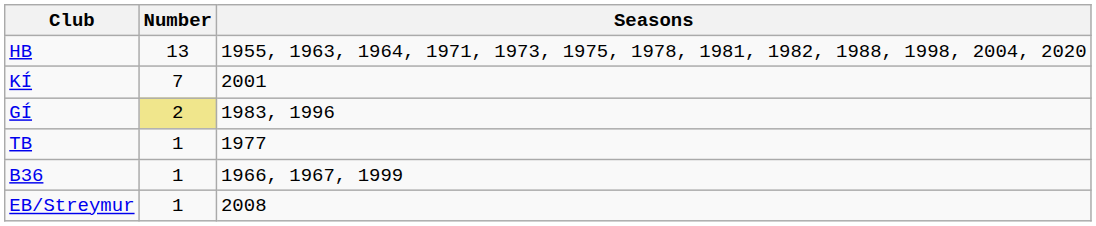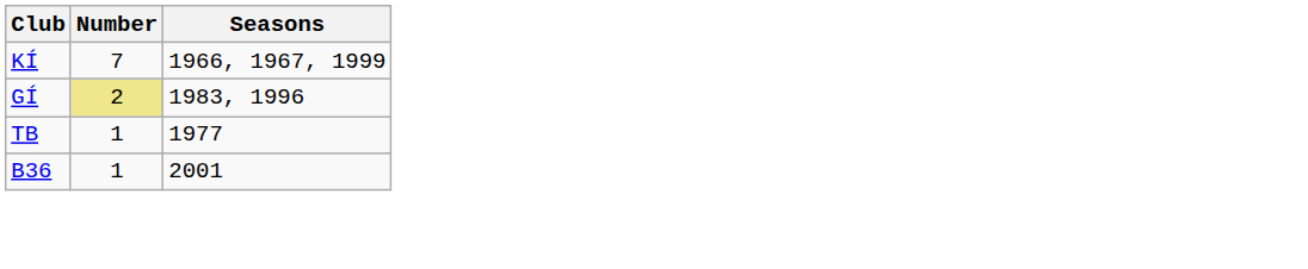- row: HB | 13 | 1955, 1963, 1964, 1971, 1973, 1975, 1978, 1981, 1982, 1988, 1998, 2004, 2020
KÍ | Seasons: 2001 -> 1966, 1967, 1999
B36 | Seasons: 1966, 1967, 1999 -> 2001
- row: EB/Streymur | 1 | 2008
